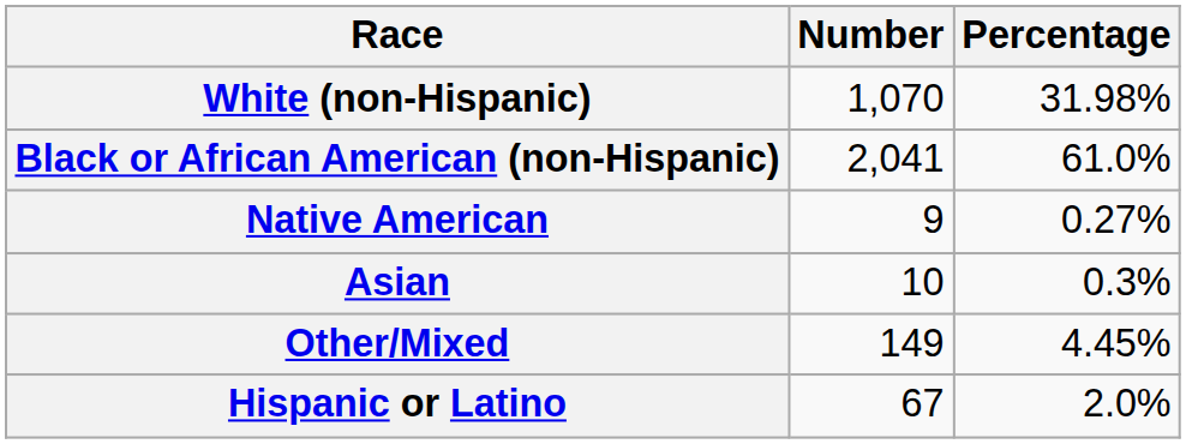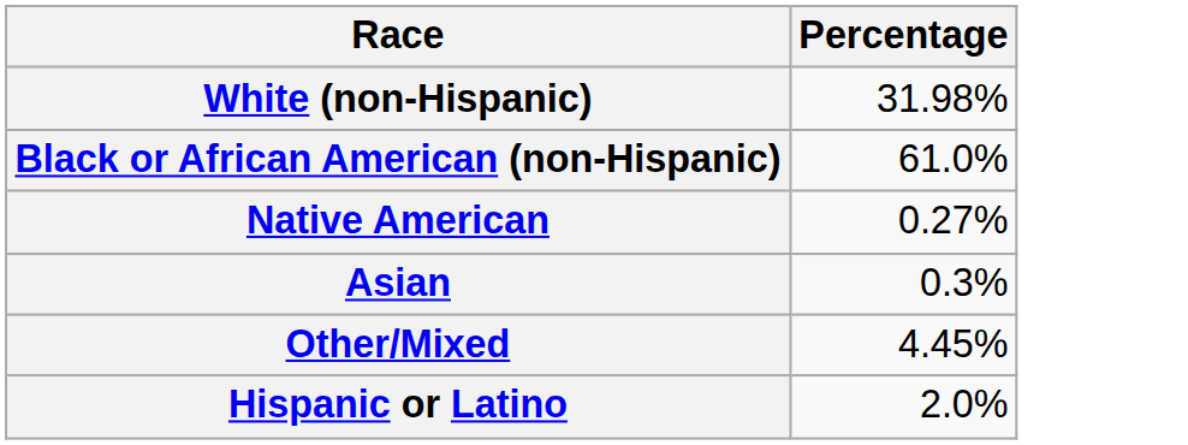- column: Number | 1,070 | 2,041 | 9 | 10 | 149 | 67
